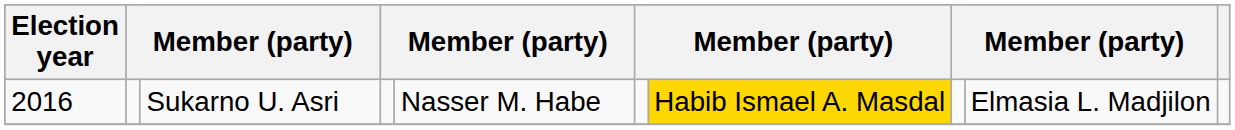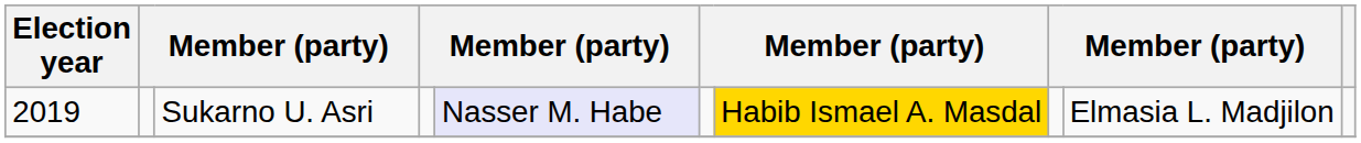Sukarno U. Asri | Election year: 2016 -> 2019
Sukarno U. Asri | column 5: no background -> lavender background
